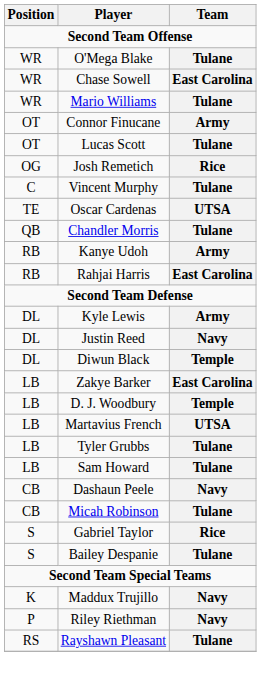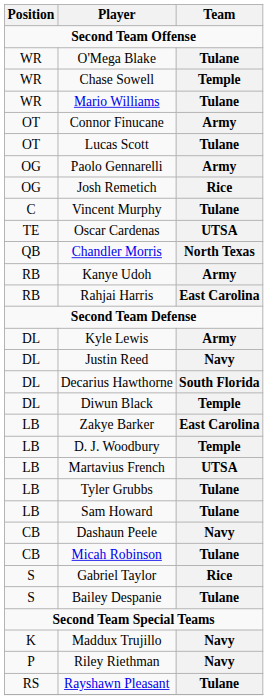Chase Sowell | Team: East Carolina -> Temple
+ row: OG | Paolo Gennarelli | Army
Chandler Morris | Team: Tulane -> North Texas
+ row: DL | Decarius Hawthorne | South Florida
